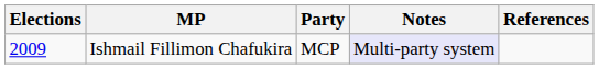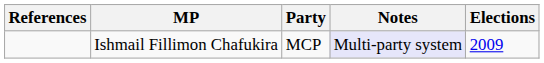columns swapped: Elections <-> References
